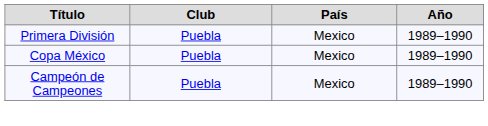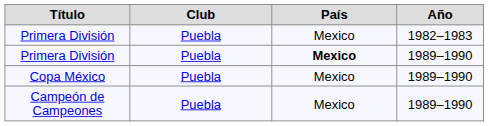+ row: Primera División | Puebla | Mexico | 1982–1983
Primera División / 1989–1990 | País: normal -> bold
